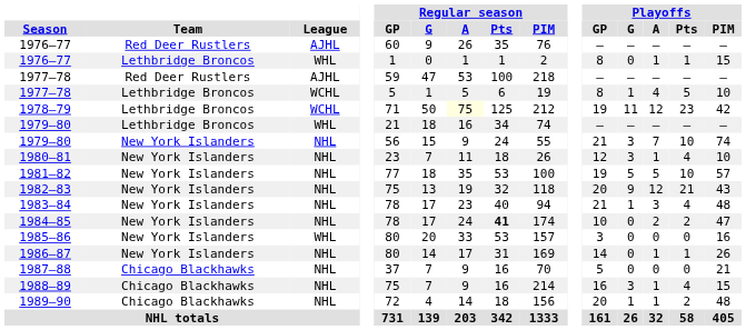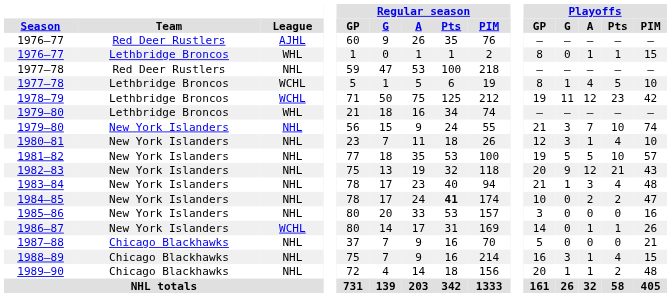1977–78 / Red Deer Rustlers | League: AJHL -> NHL
1978–79 | Regular season / A: lightyellow background -> no background
1985–86 | League: WHL -> NHL
1986–87 | League: NHL -> WCHL
